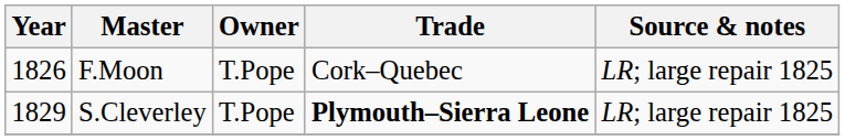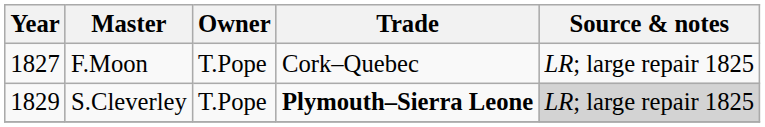F.Moon | Year: 1826 -> 1827
S.Cleverley | Source & notes: no background -> lightgrey background
